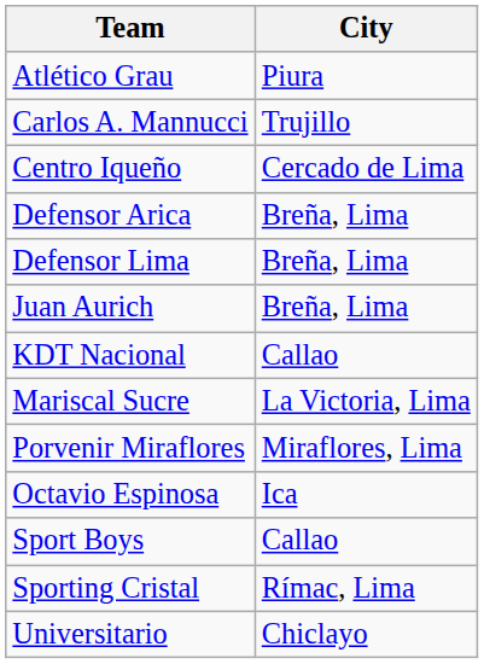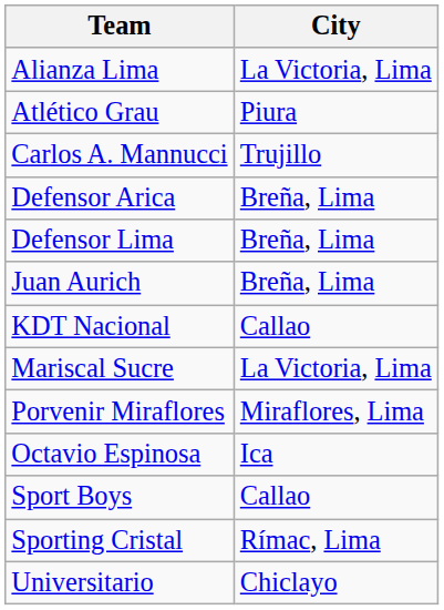+ row: Alianza Lima | La Victoria, Lima
- row: Centro Iqueño | Cercado de Lima
